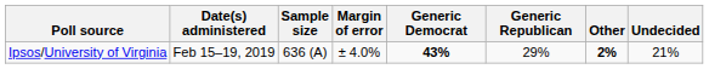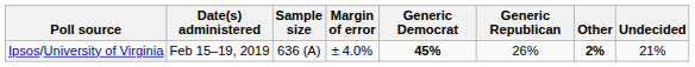Ipsos/University of Virginia | Generic Democrat: 43% -> 45%
Ipsos/University of Virginia | Generic Republican: 29% -> 26%
